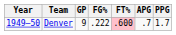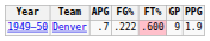columns swapped: GP <-> APG
Denver | PPG: 1.7 -> 1.9
